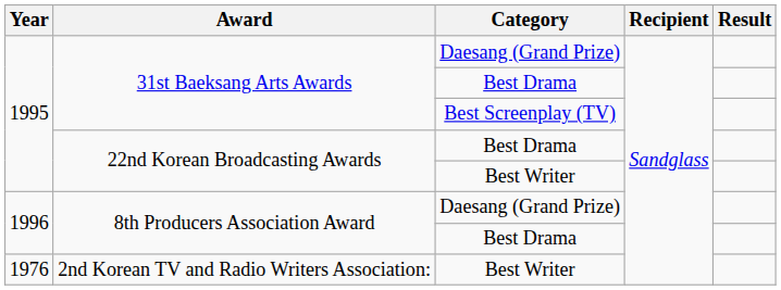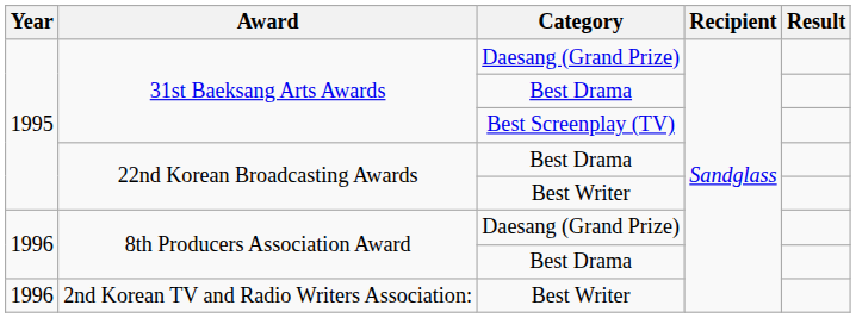2nd Korean TV and Radio Writers Association: | Year: 1976 -> 1996
